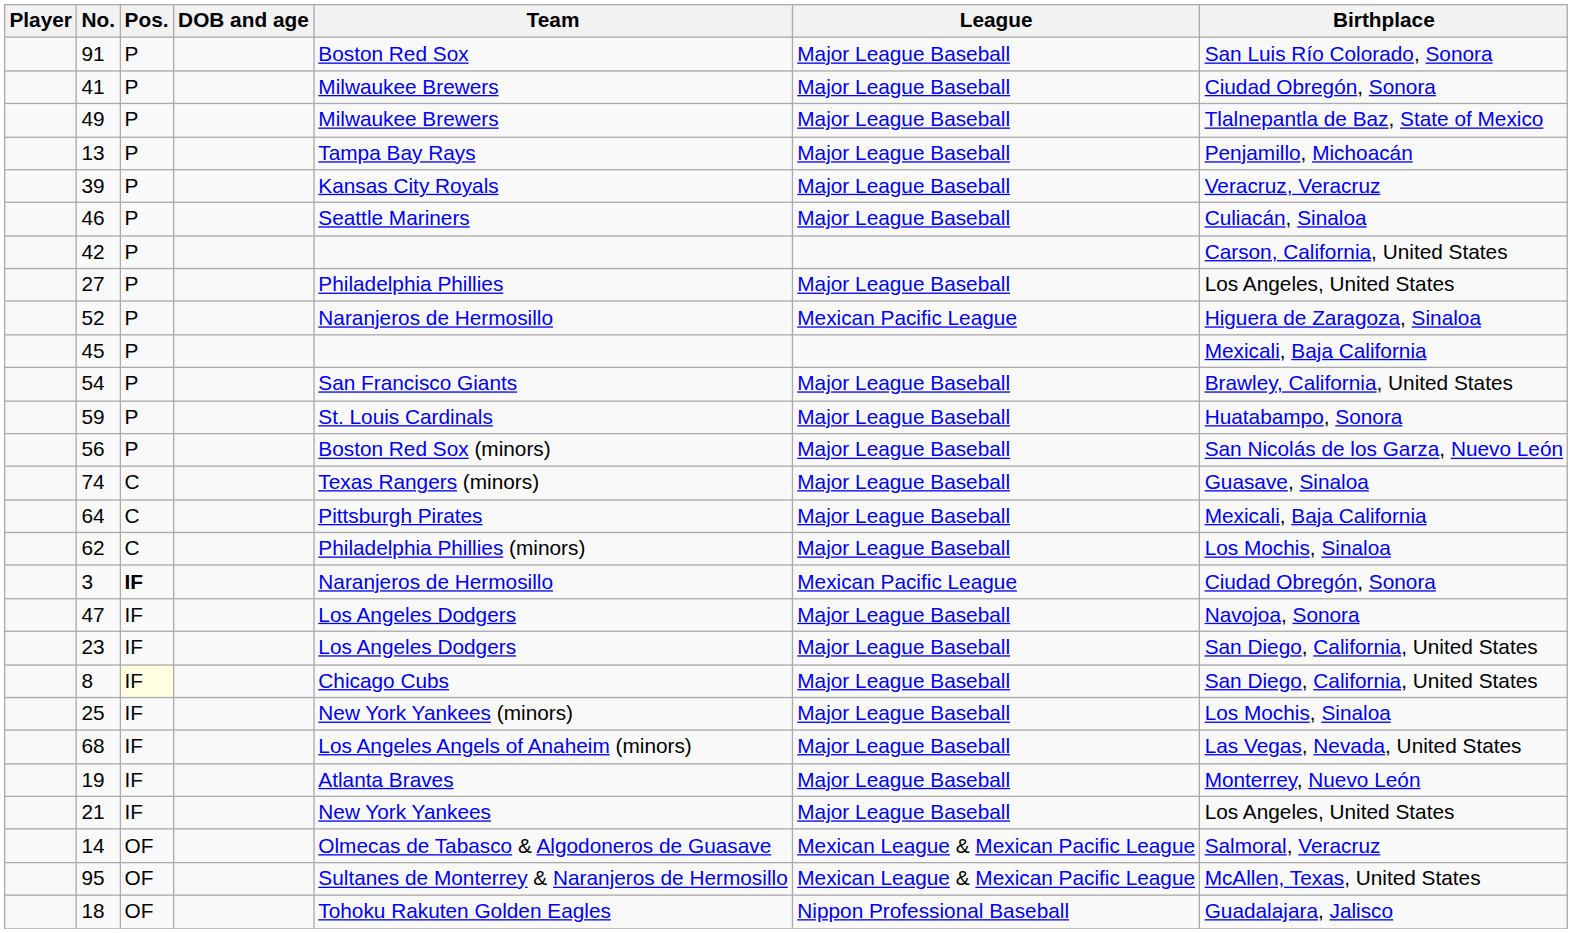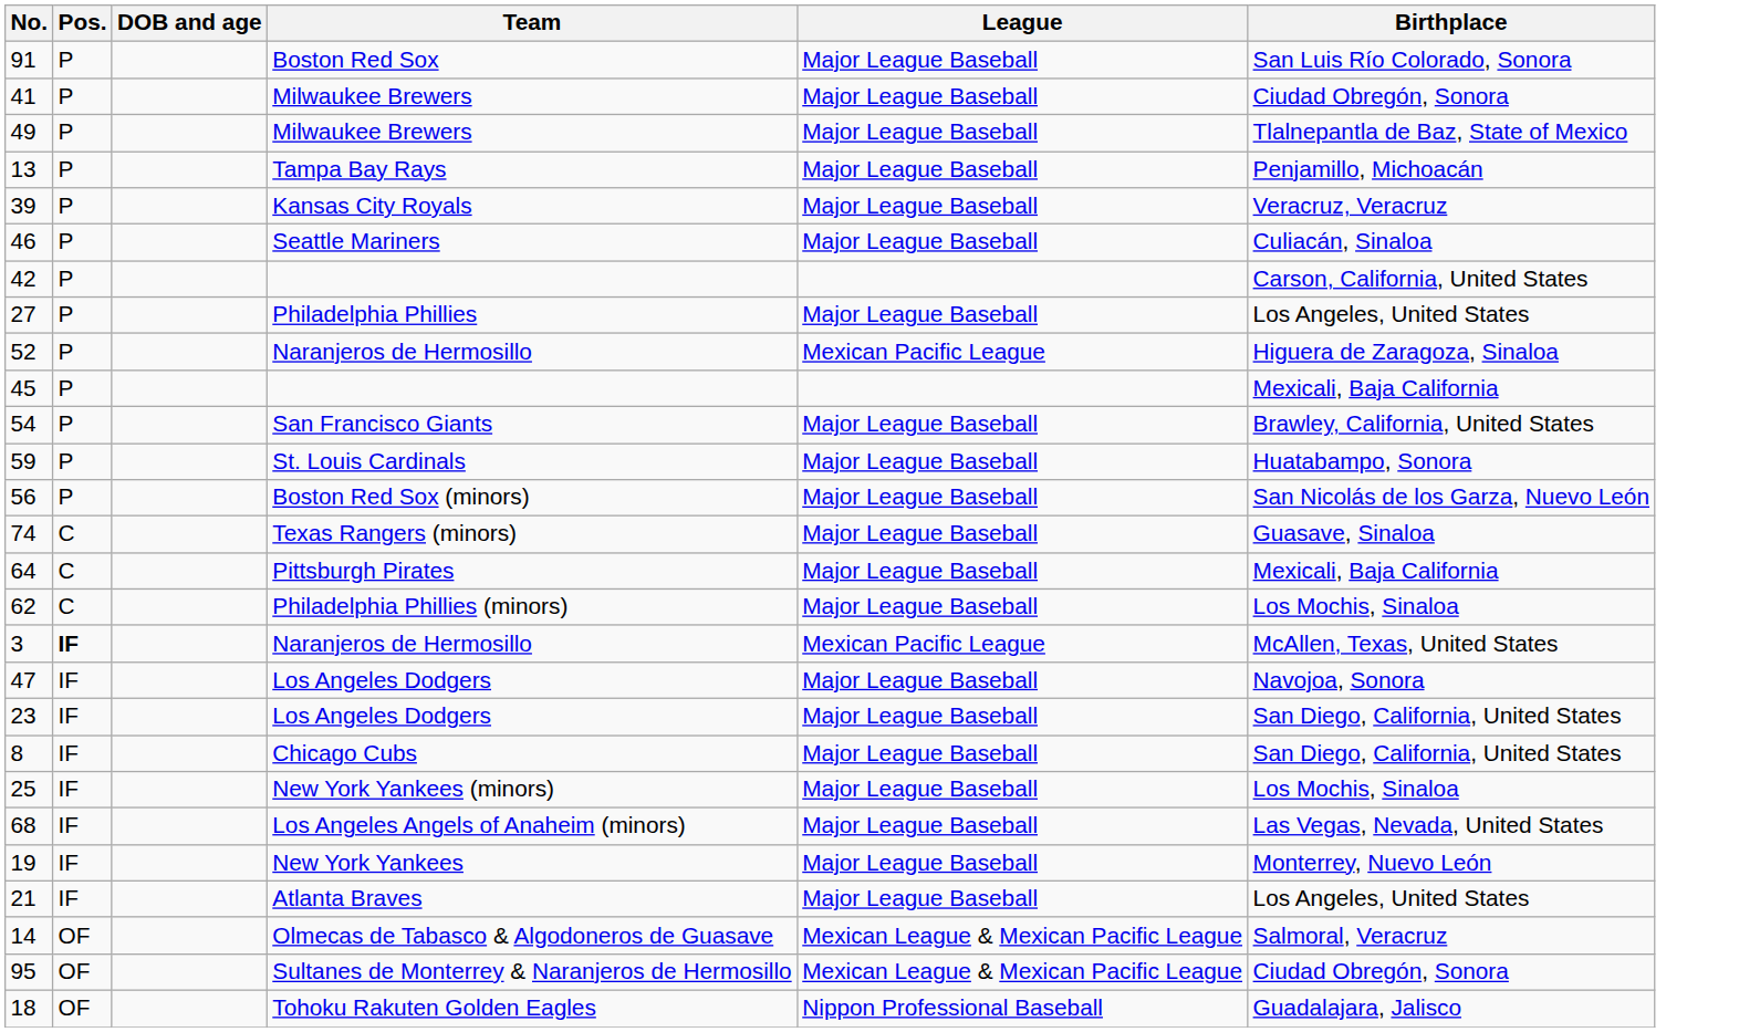- column: Player
3 | Birthplace: Ciudad Obregón, Sonora -> McAllen, Texas, United States
8 | Pos.: lightyellow background -> no background
19 | Team: Atlanta Braves -> New York Yankees
21 | Team: New York Yankees -> Atlanta Braves
95 | Birthplace: McAllen, Texas, United States -> Ciudad Obregón, Sonora
